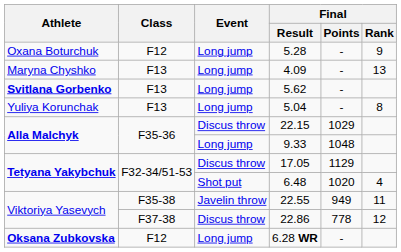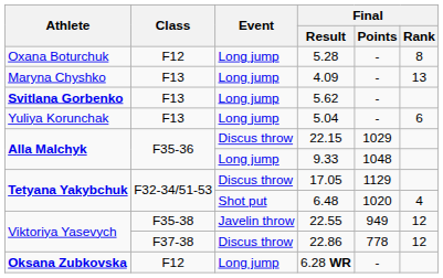5.28 | Final / Rank: 9 -> 8
5.04 | Final / Rank: 8 -> 6
22.55 | Final / Rank: 11 -> 12
